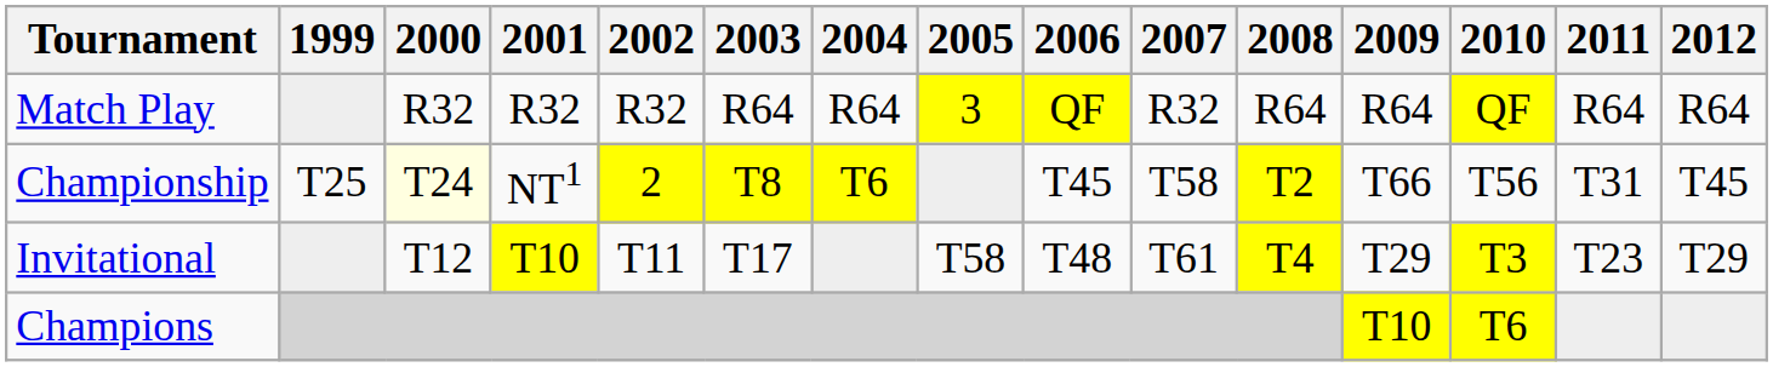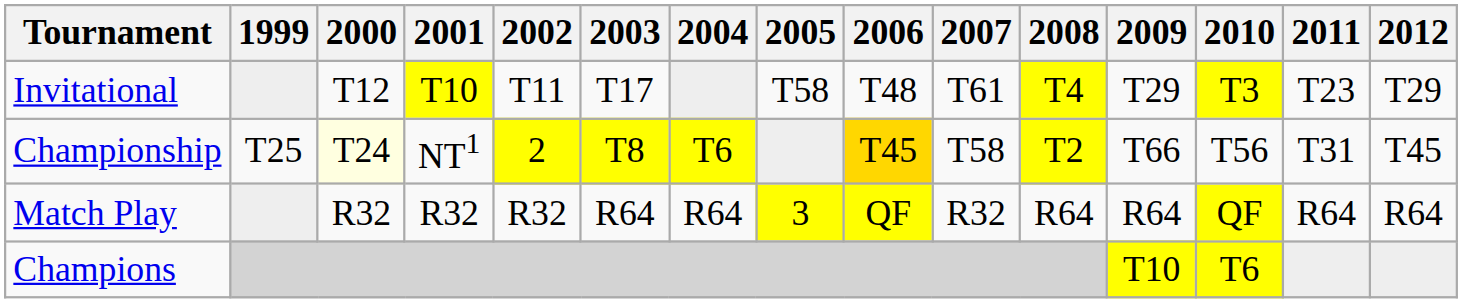rows swapped: Match Play <-> Invitational
Championship | 2006: no background -> gold background
